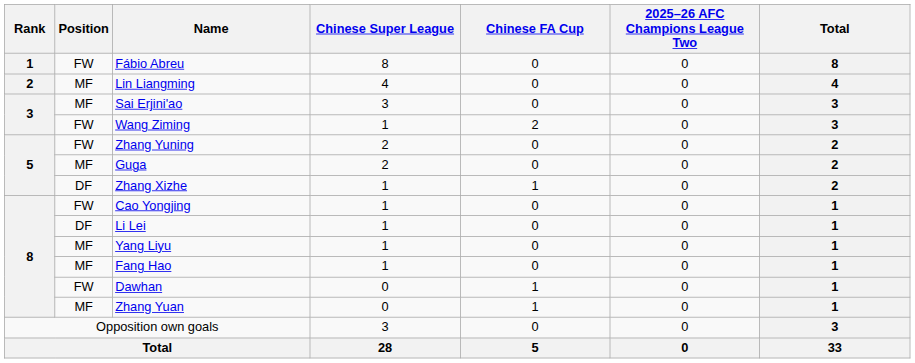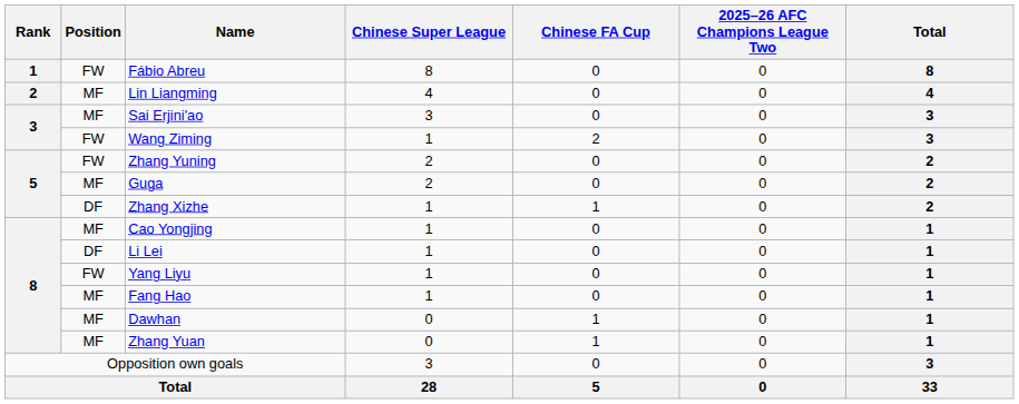Cao Yongjing | Position: FW -> MF
Yang Liyu | Position: MF -> FW
Dawhan | Position: FW -> MF
